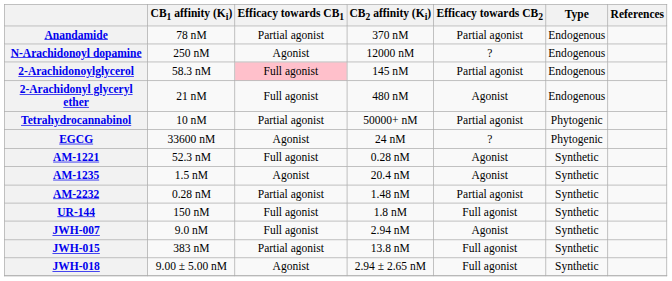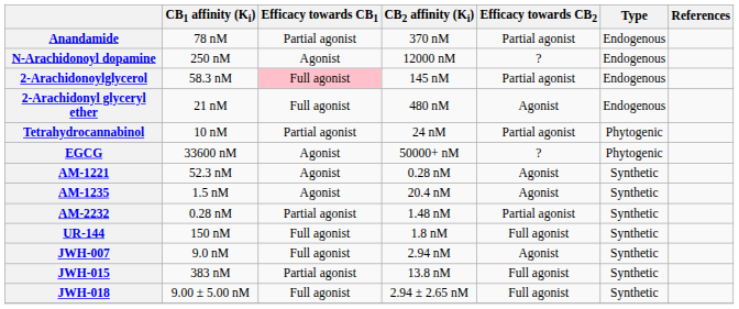Tetrahydrocannabinol | CB2 affinity (Ki): 50000+ nM -> 24 nM
EGCG | CB2 affinity (Ki): 24 nM -> 50000+ nM
AM-1221 | Efficacy towards CB1: Full agonist -> Agonist
JWH-018 | Efficacy towards CB1: Agonist -> Full agonist
